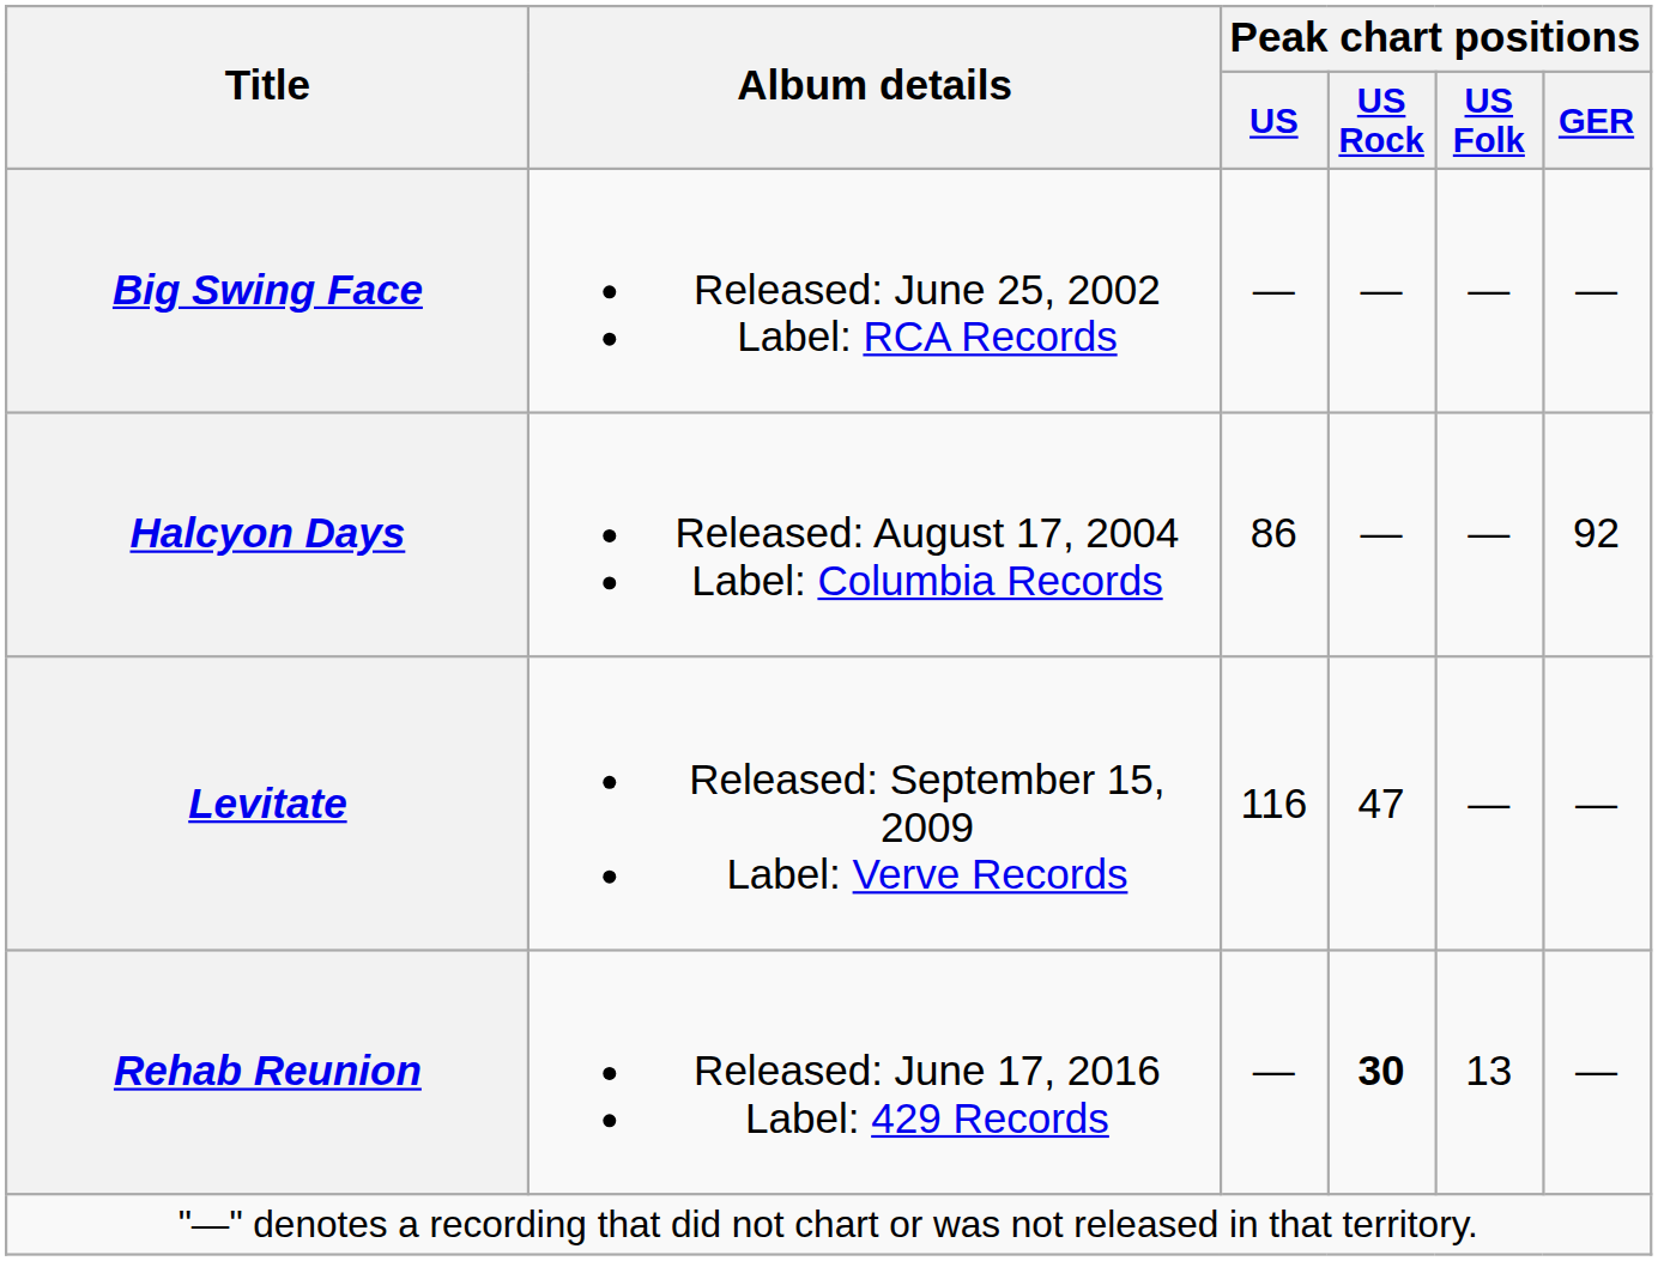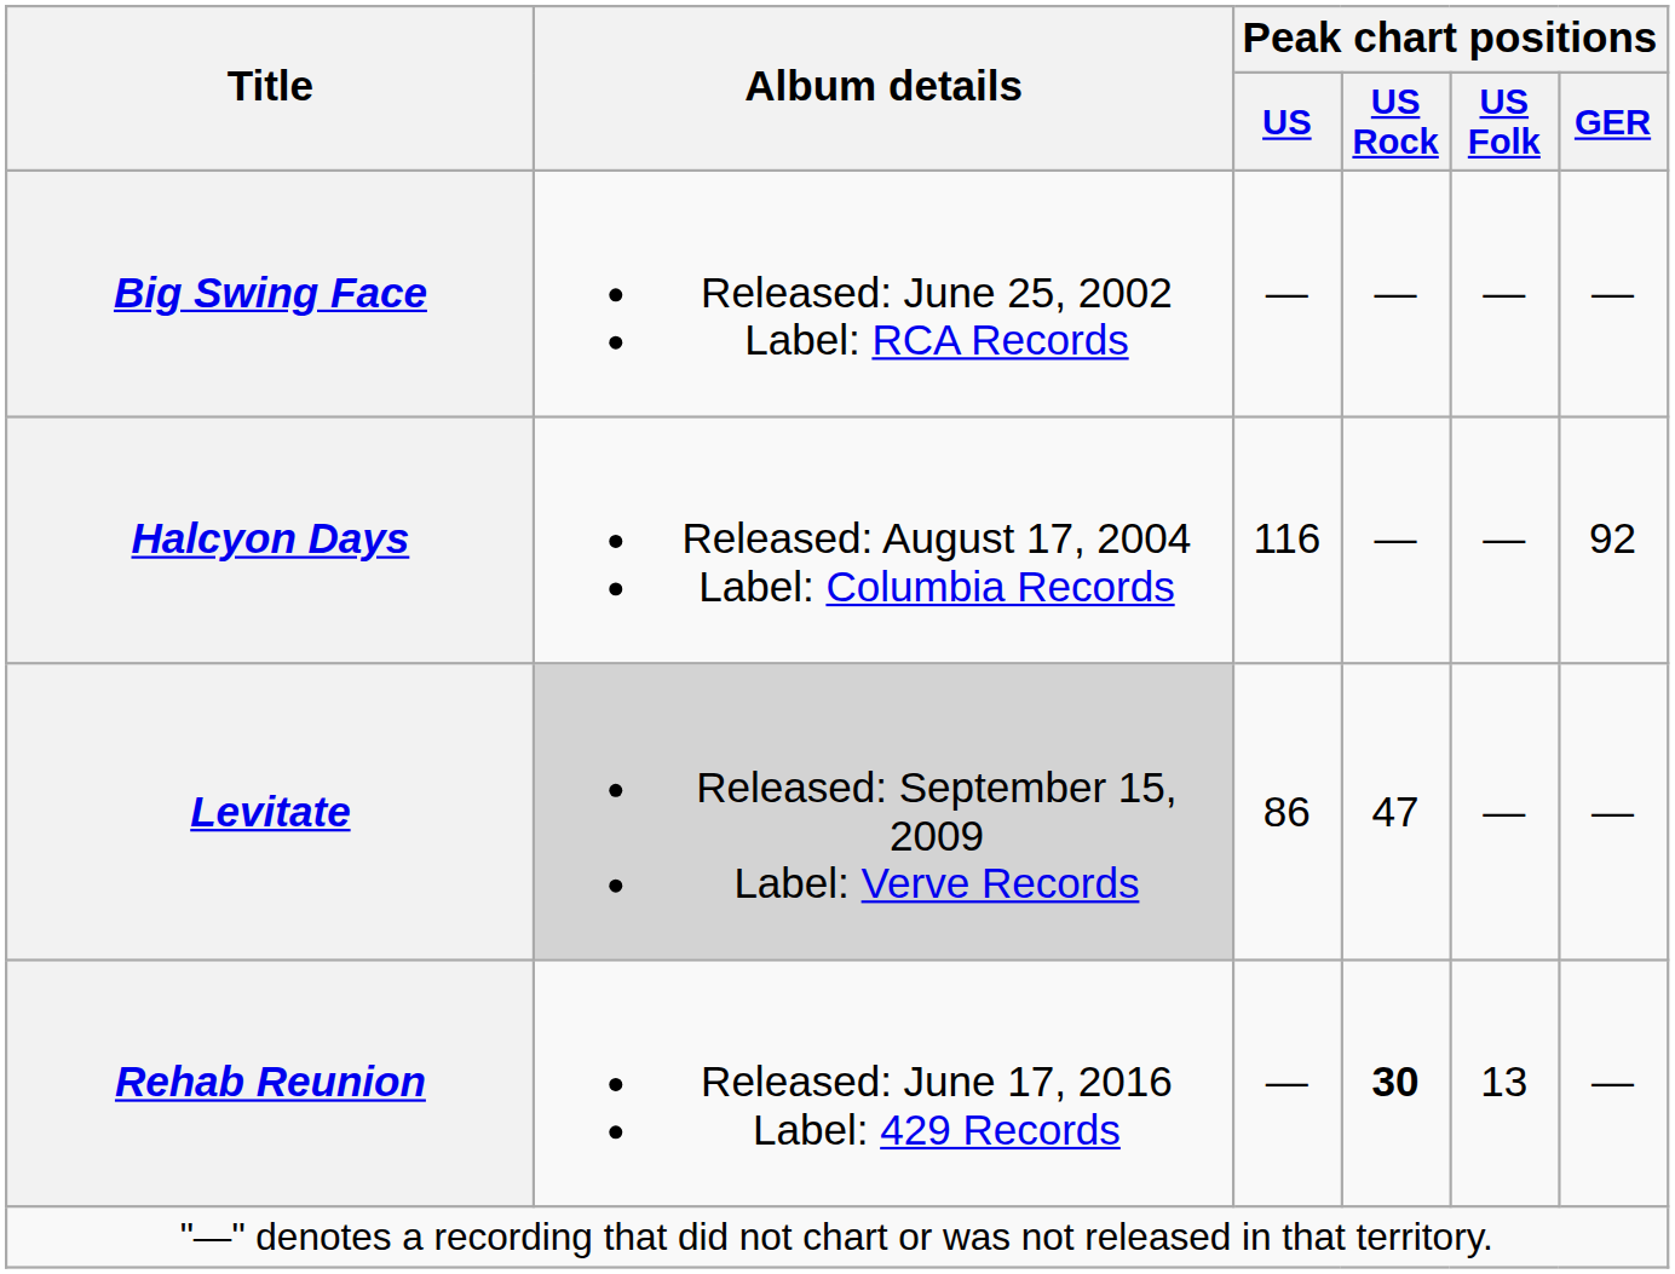Halcyon Days | Peak chart positions / US: 86 -> 116
Levitate | Album details: no background -> lightgrey background
Levitate | Peak chart positions / US: 116 -> 86
